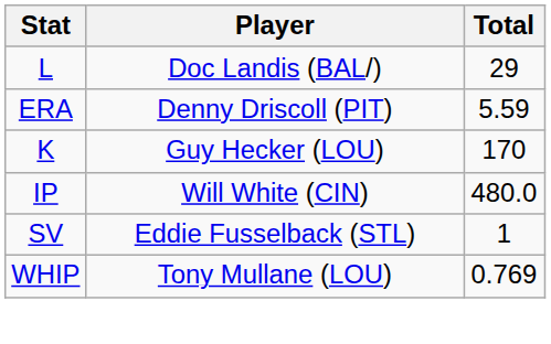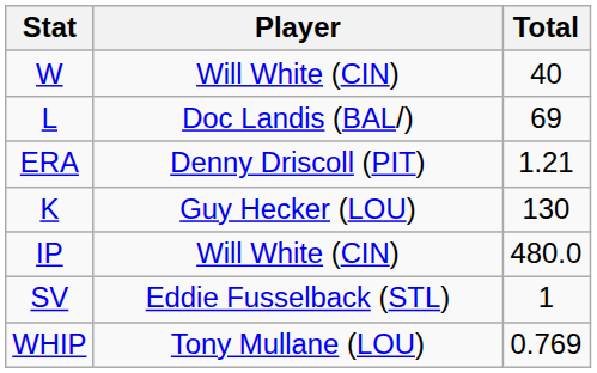+ row: W | Will White (CIN) | 40
L | Total: 29 -> 69
ERA | Total: 5.59 -> 1.21
K | Total: 170 -> 130
